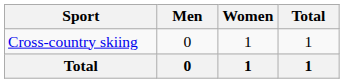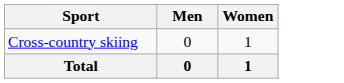- column: Total | 1 | 1
